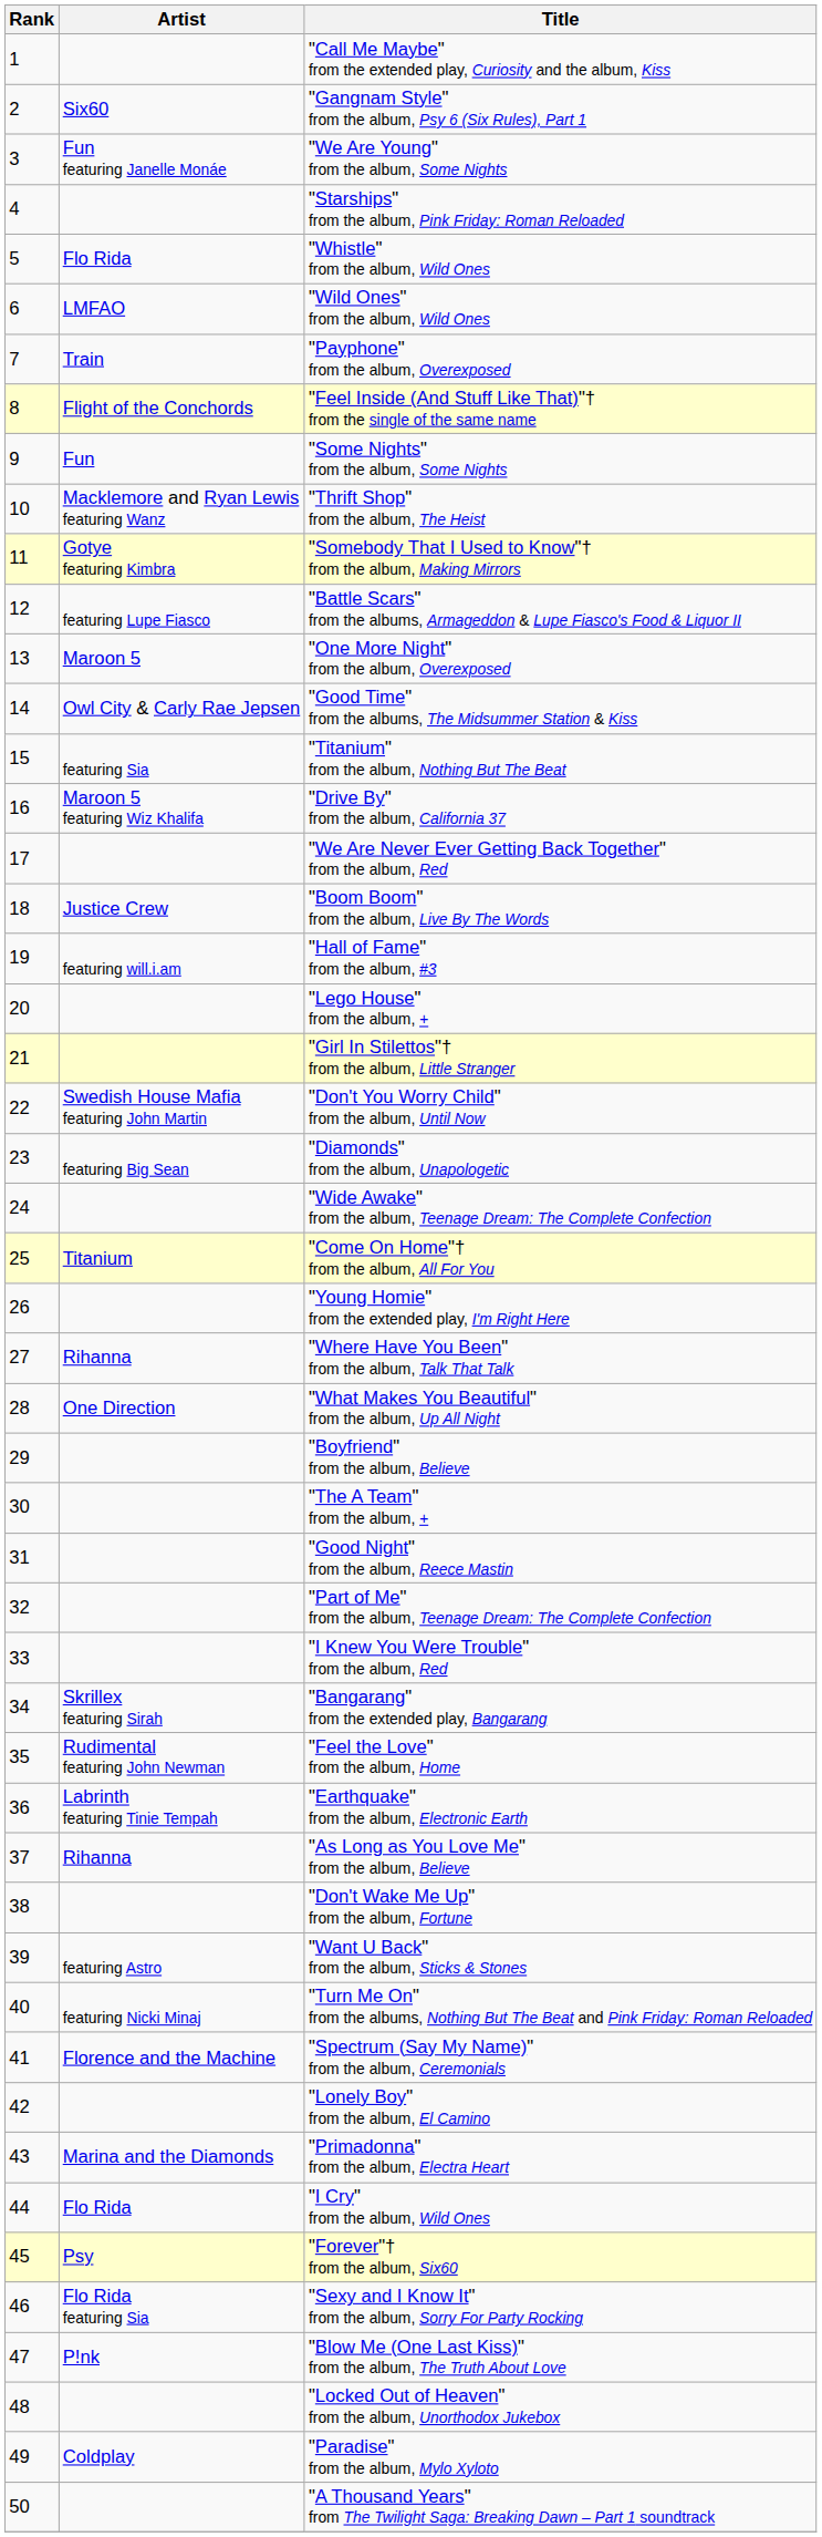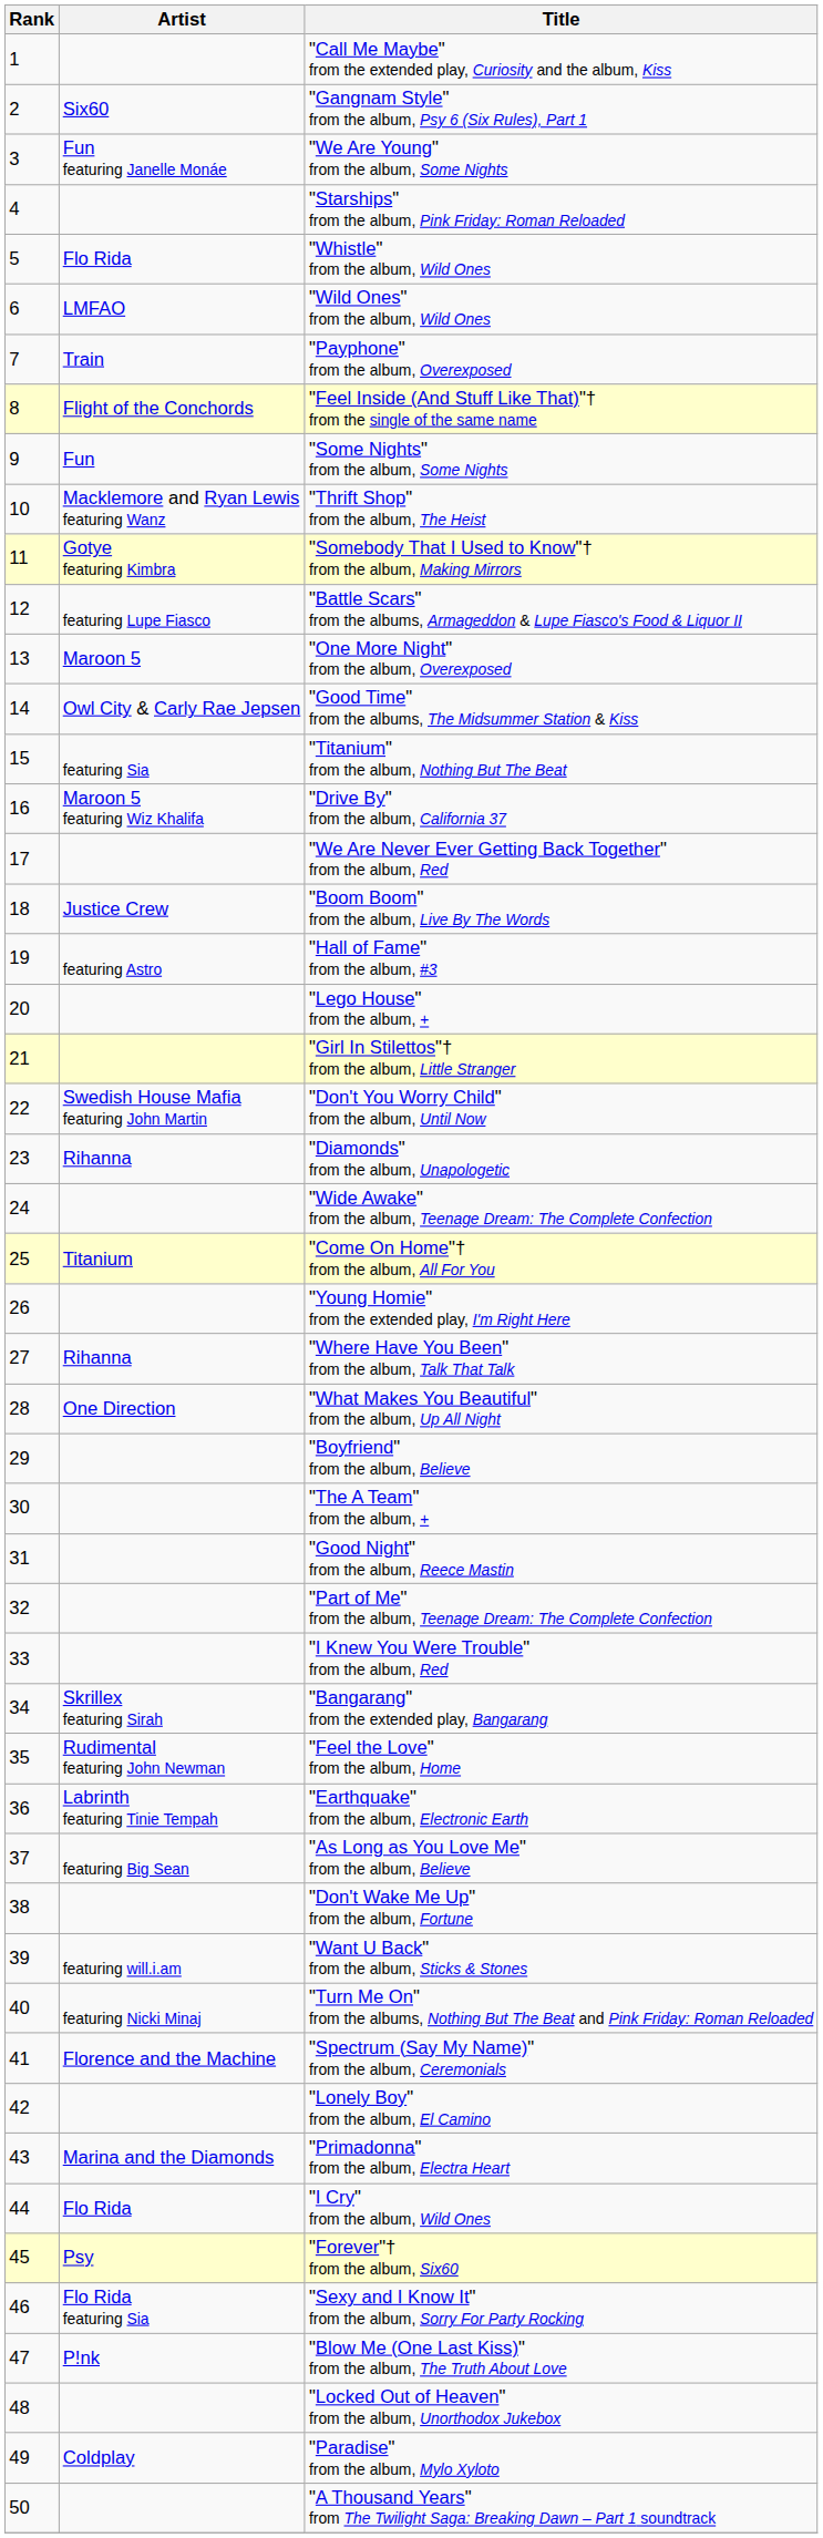"Hall of Fame" from the album, #3 | Artist: featuring will.i.am -> featuring Astro
"Diamonds" from the album, Unapologetic | Artist: featuring Big Sean -> Rihanna
"As Long as You Love Me" from the album, Believe | Artist: Rihanna -> featuring Big Sean
"Want U Back" from the album, Sticks & Stones | Artist: featuring Astro -> featuring will.i.am
